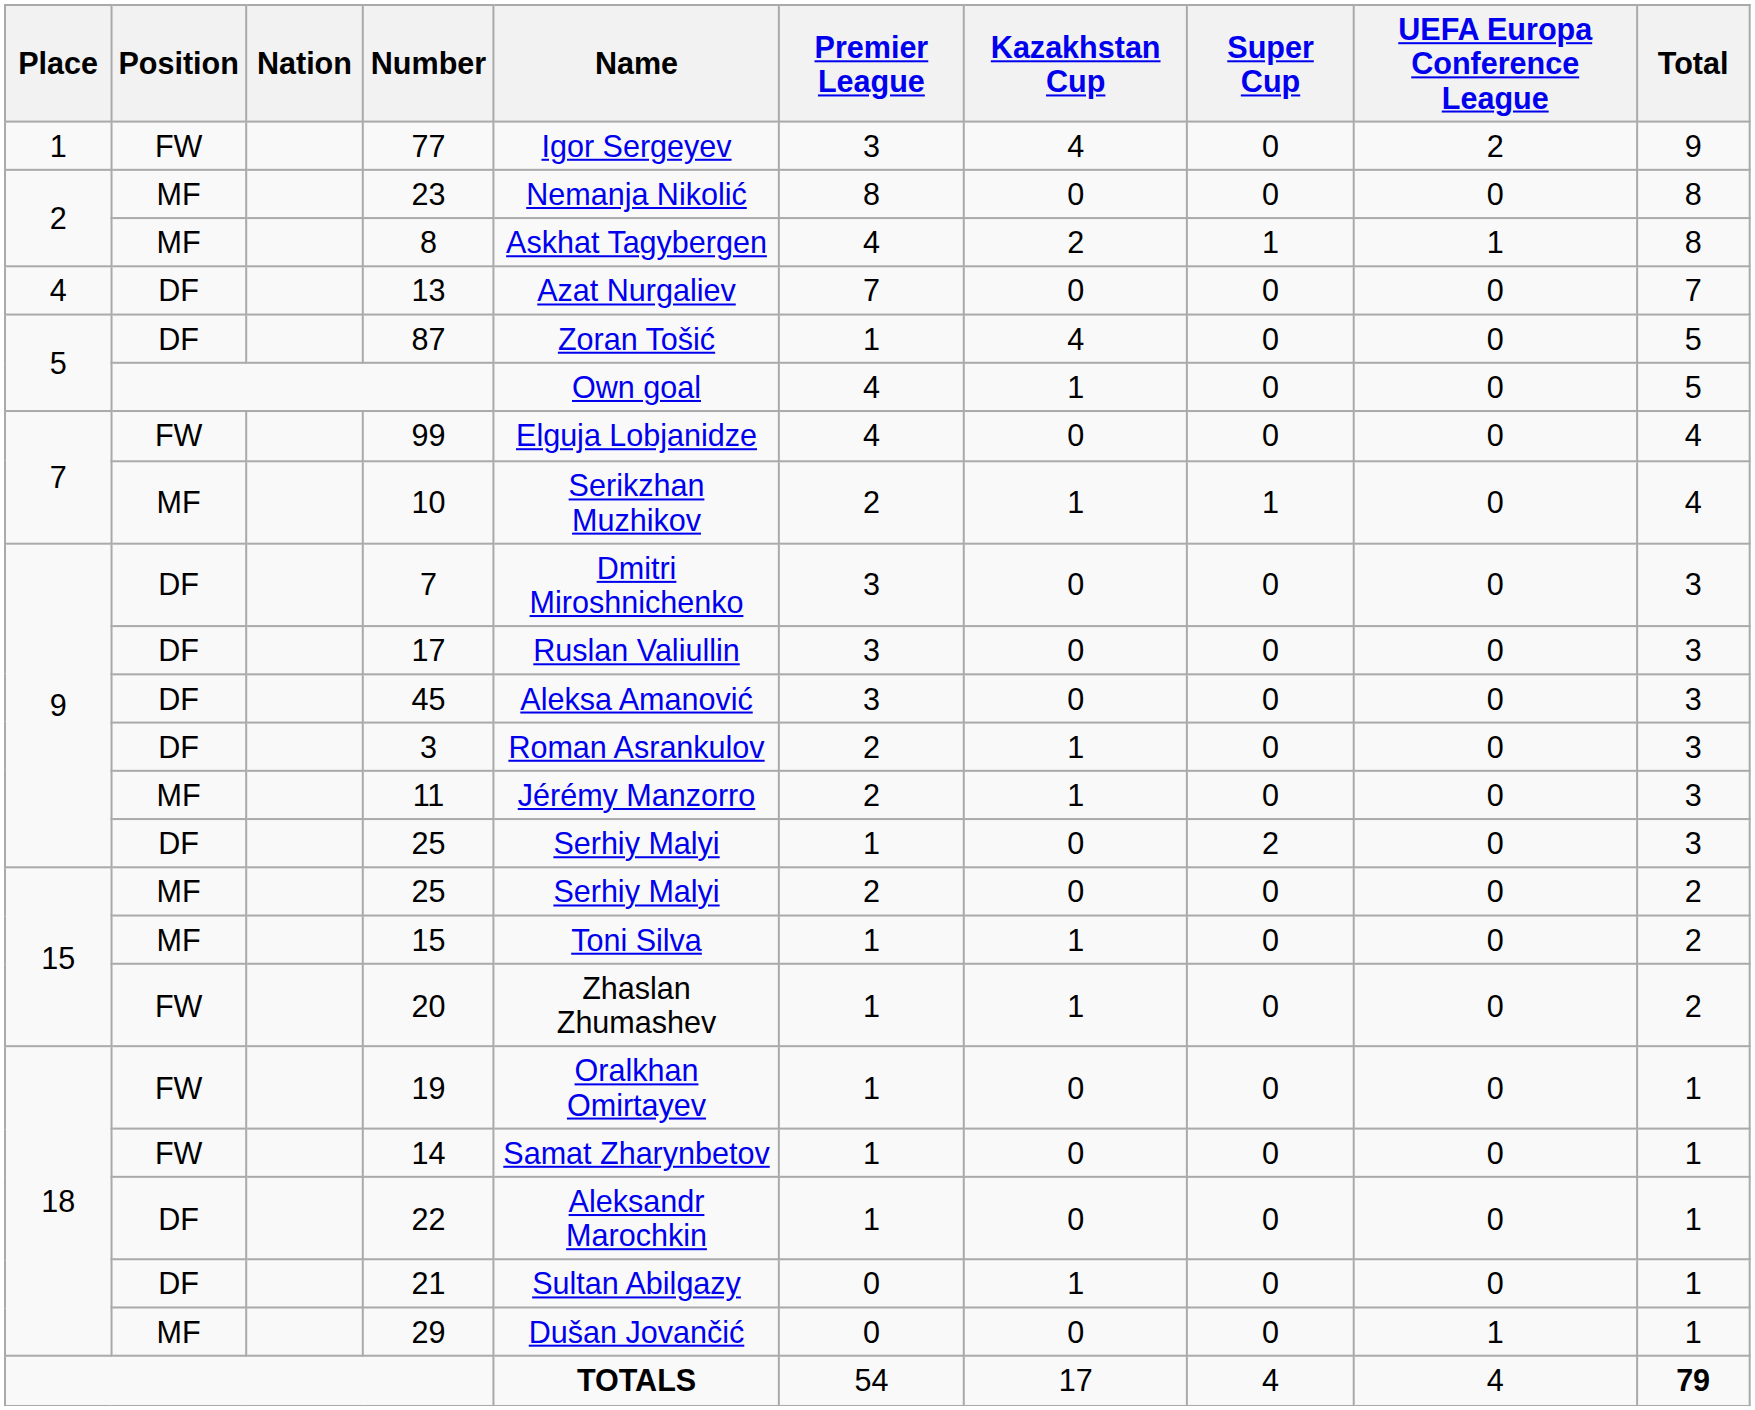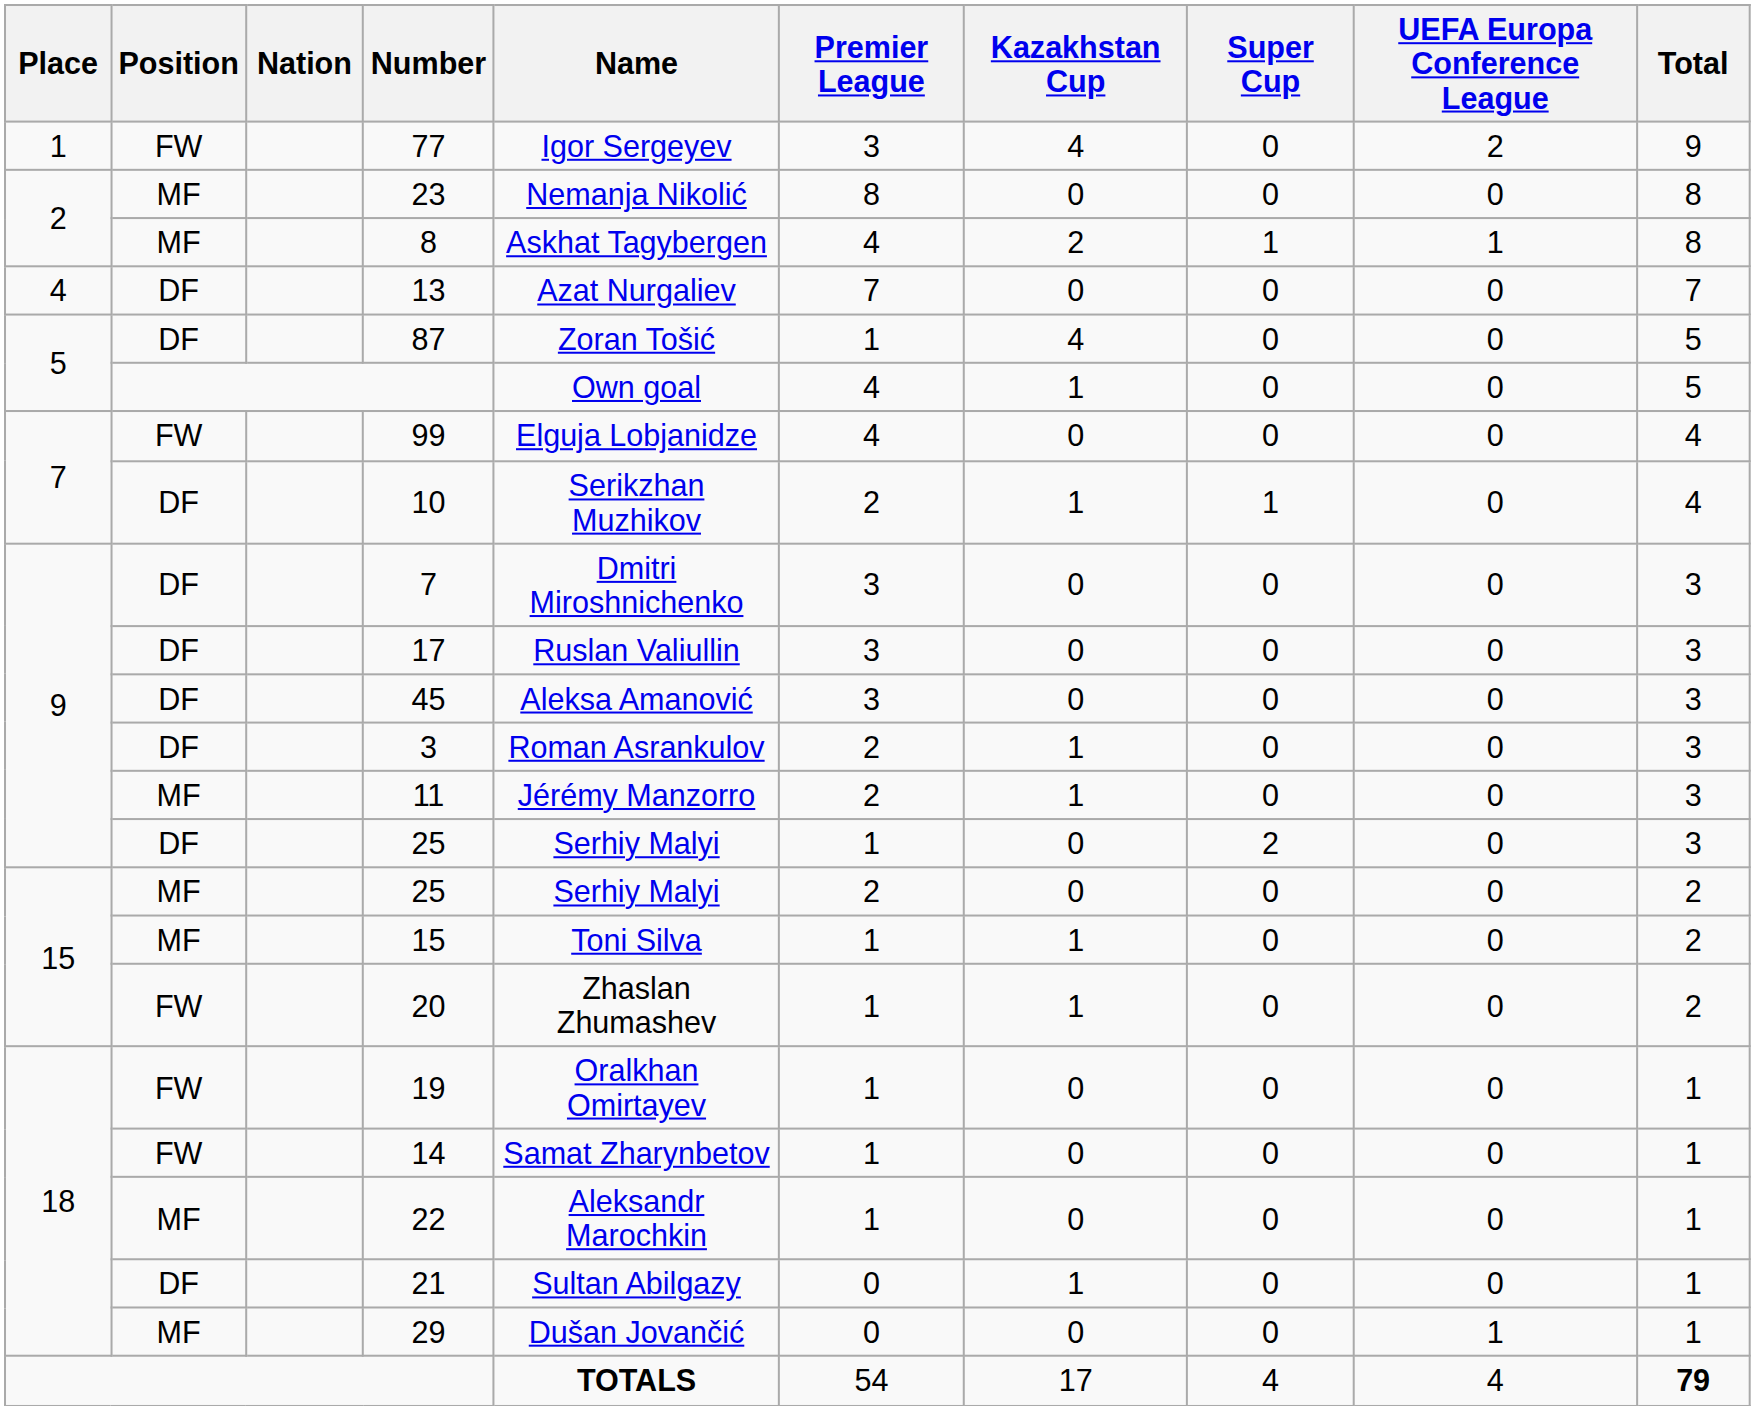10 | Position: MF -> DF
22 | Position: DF -> MF
